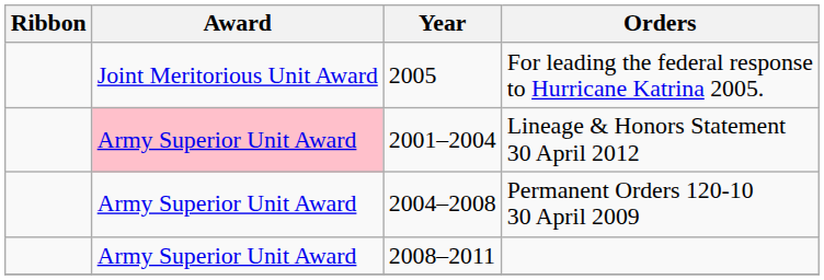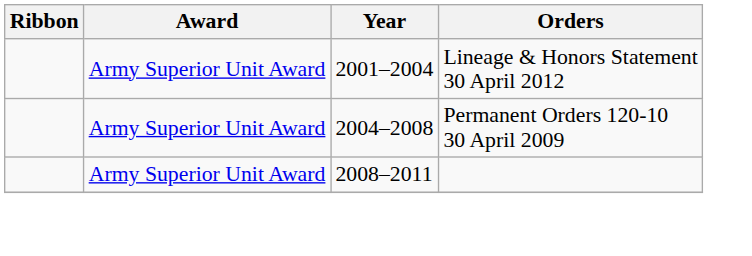- row: Joint Meritorious Unit Award | 2005 | For leading the federal response to Hurricane Katrina 2005.
Lineage & Honors Statement 30 April 2012 | Award: pink background -> no background
